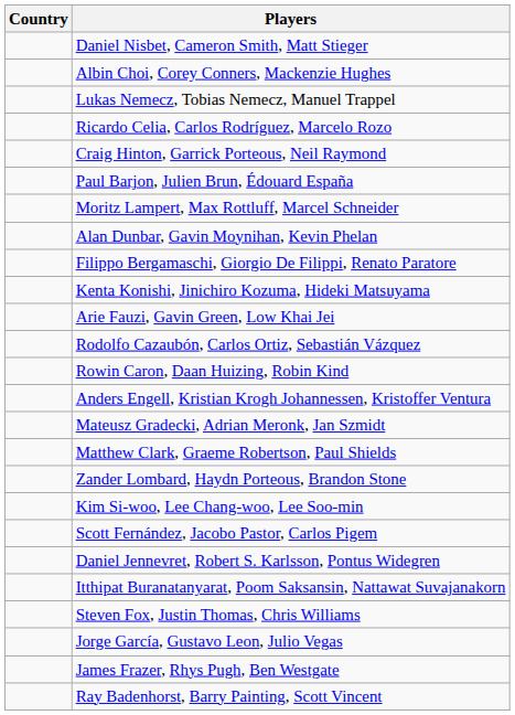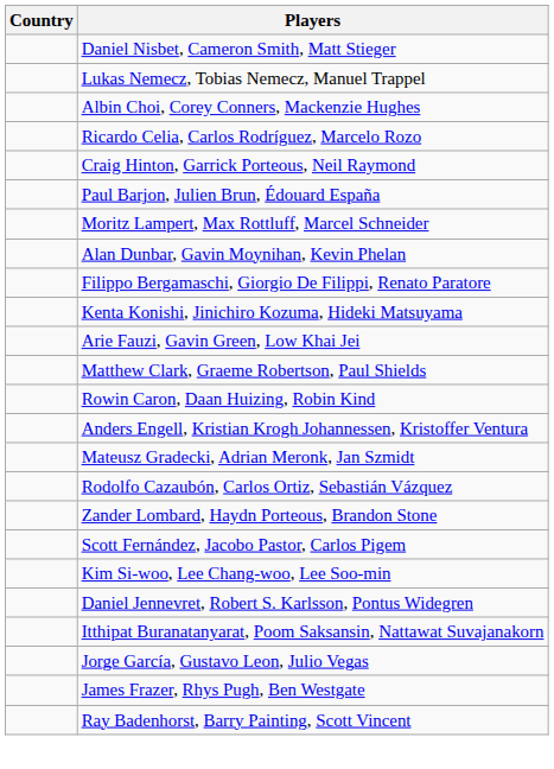rows swapped: Lukas Nemecz, Tobias Nemecz, Manuel Trappel <-> Albin Choi, Corey Conners, Mackenzie Hughes
rows swapped: Rodolfo Cazaubón, Carlos Ortiz, Sebastián Vázquez <-> Matthew Clark, Graeme Robertson, Paul Shields
rows swapped: Kim Si-woo, Lee Chang-woo, Lee Soo-min <-> Scott Fernández, Jacobo Pastor, Carlos Pigem
- row: Steven Fox, Justin Thomas, Chris Williams
